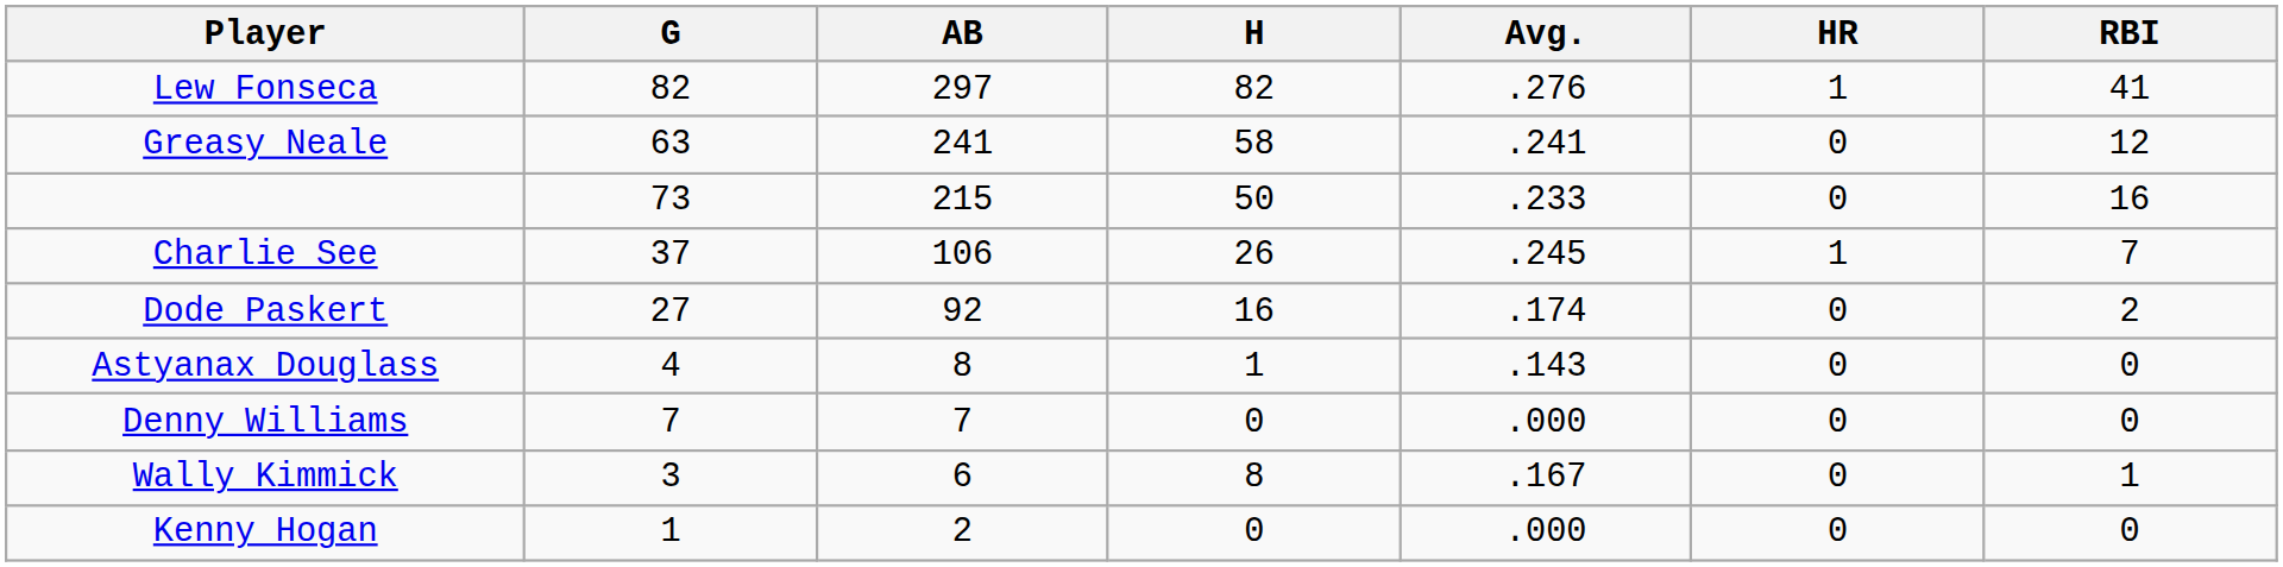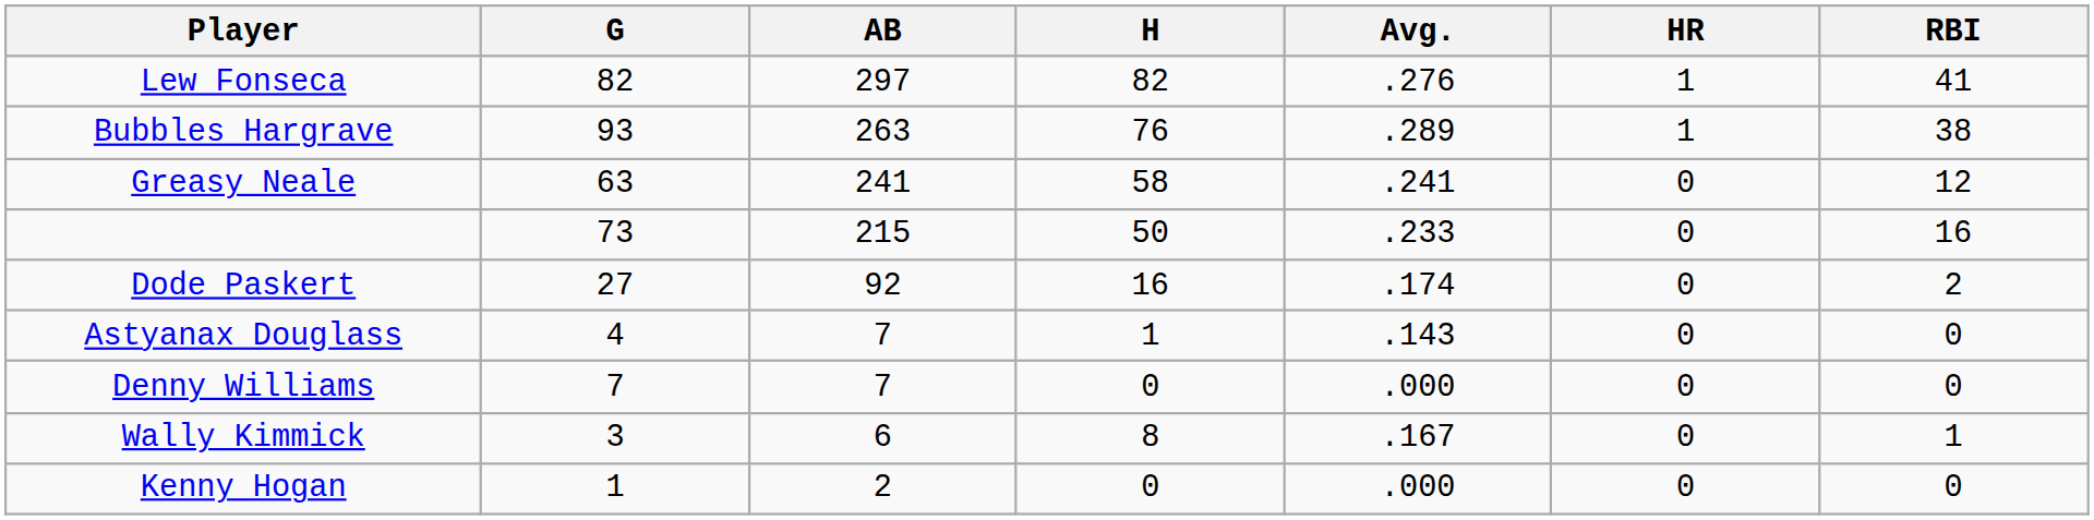+ row: Bubbles Hargrave | 93 | 263 | 76 | .289 | 1 | 38
- row: Charlie See | 37 | 106 | 26 | .245 | 1 | 7
Astyanax Douglass | AB: 8 -> 7
